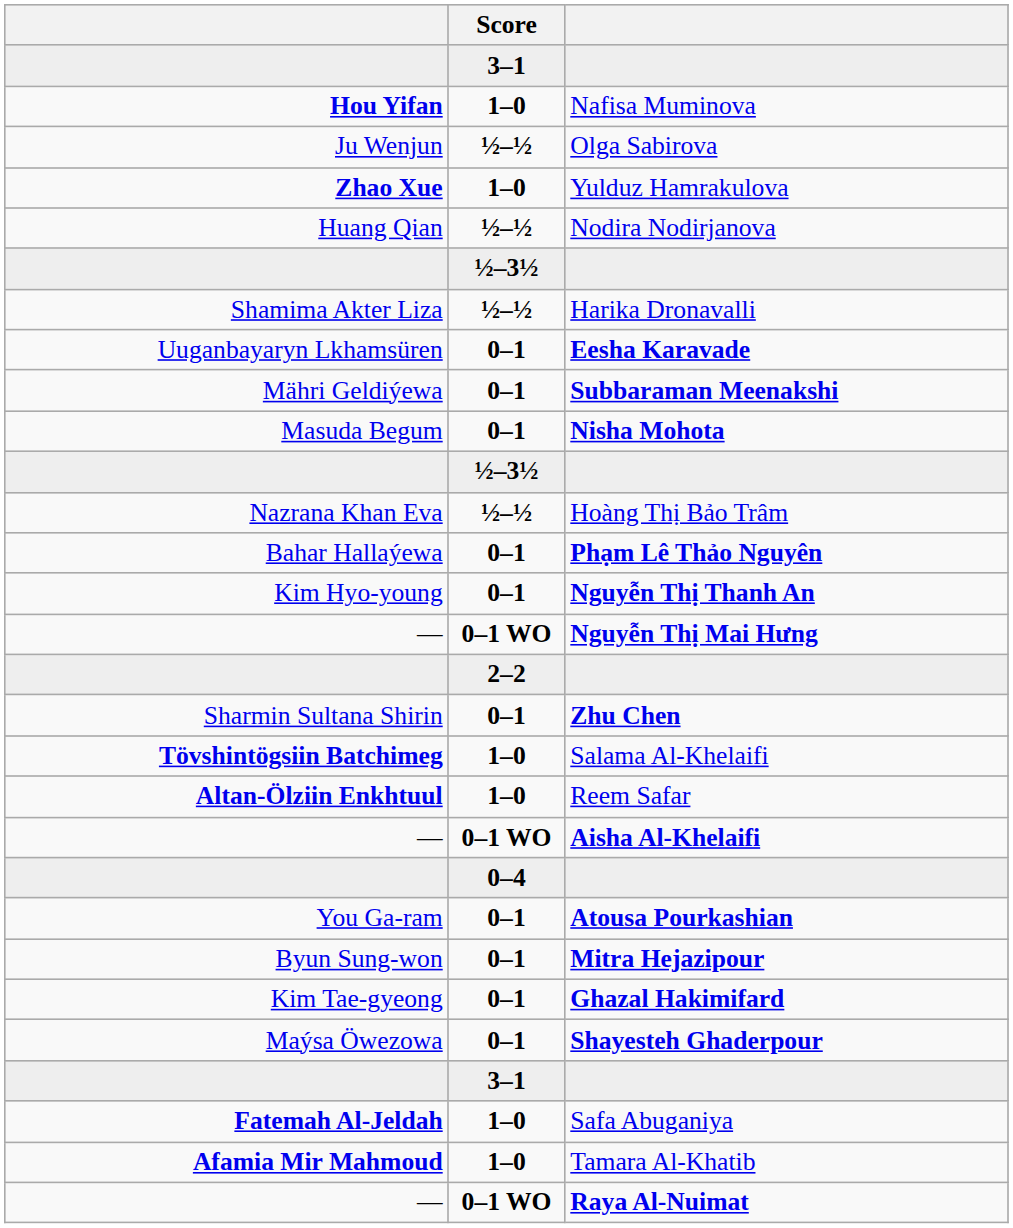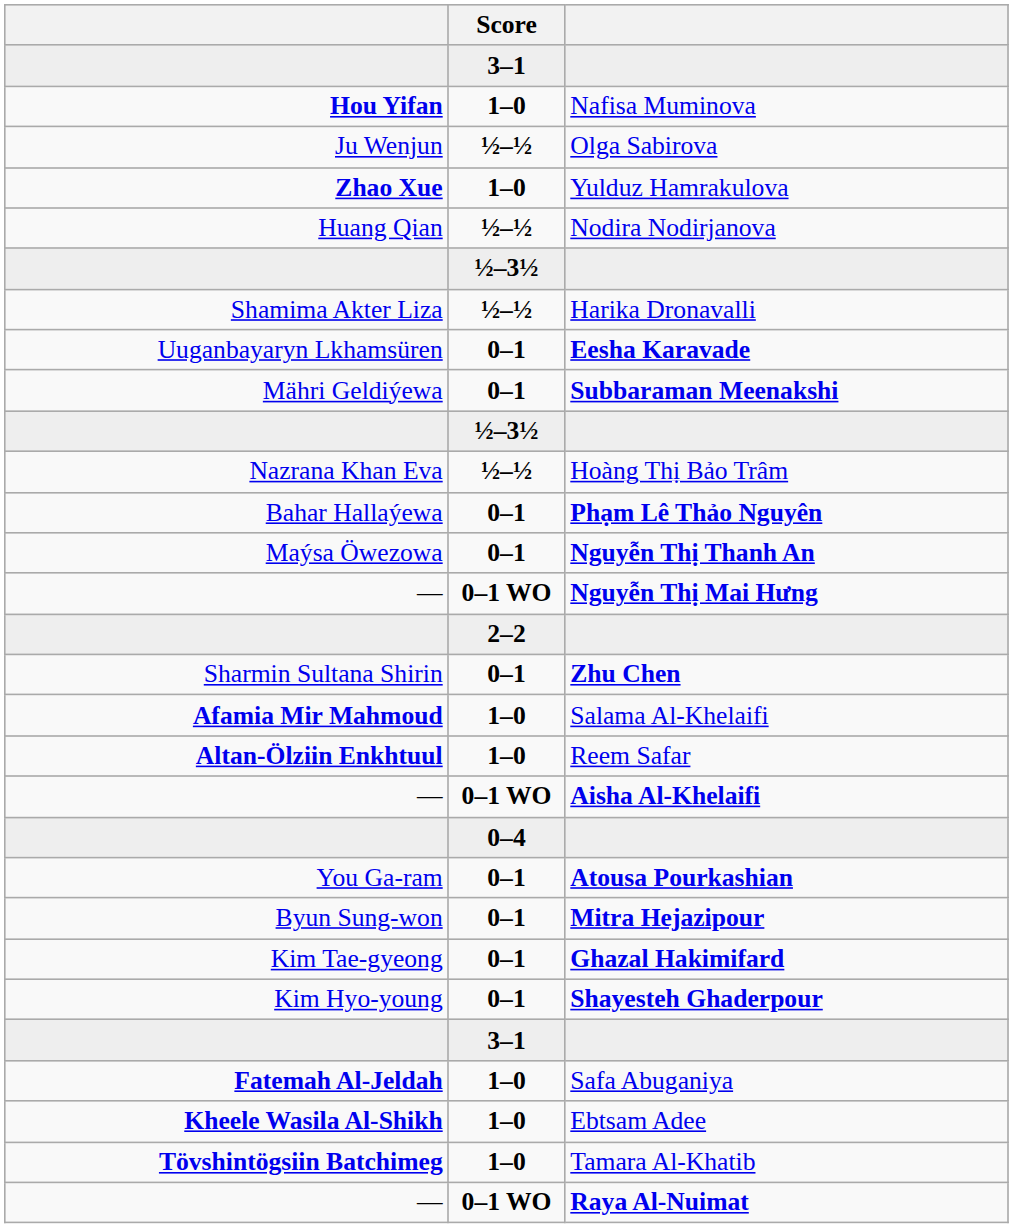- row: Masuda Begum | 0–1 | Nisha Mohota
Nguyễn Thị Thanh An | column 1: Kim Hyo-young -> Maýsa Öwezowa
Salama Al-Khelaifi | column 1: Tövshintögsiin Batchimeg -> Afamia Mir Mahmoud
Shayesteh Ghaderpour | column 1: Maýsa Öwezowa -> Kim Hyo-young
+ row: Kheele Wasila Al-Shikh | 1–0 | Ebtsam Adee
Tamara Al-Khatib | column 1: Afamia Mir Mahmoud -> Tövshintögsiin Batchimeg
